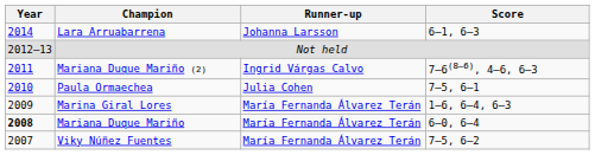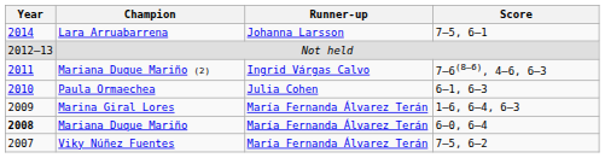Lara Arruabarrena | Score: 6–1, 6–3 -> 7–5, 6–1
Paula Ormaechea | Score: 7–5, 6–1 -> 6–1, 6–3
